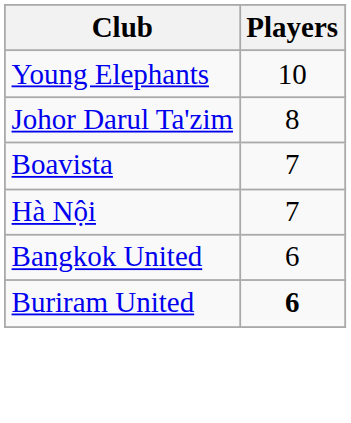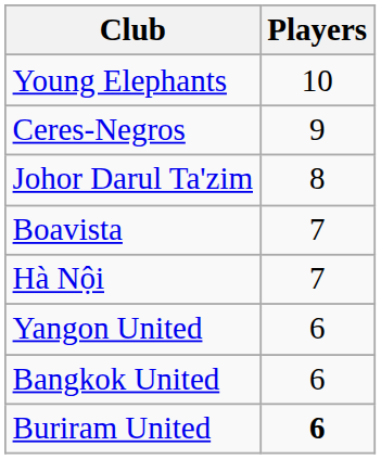+ row: Ceres-Negros | 9
+ row: Yangon United | 6
